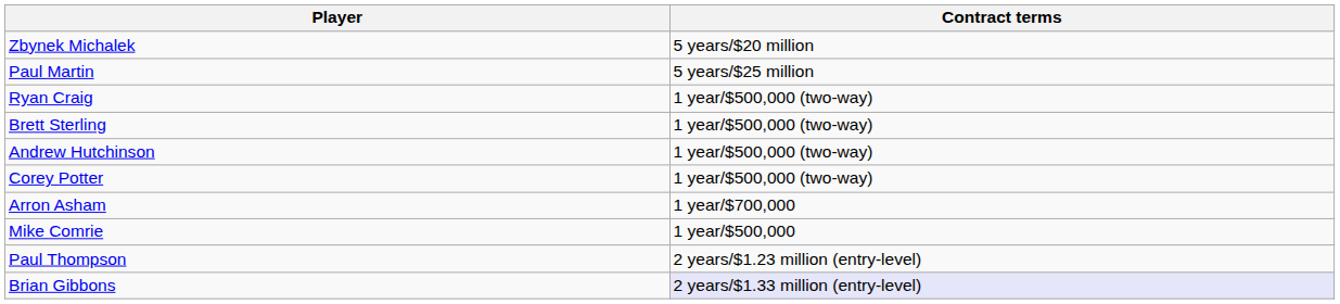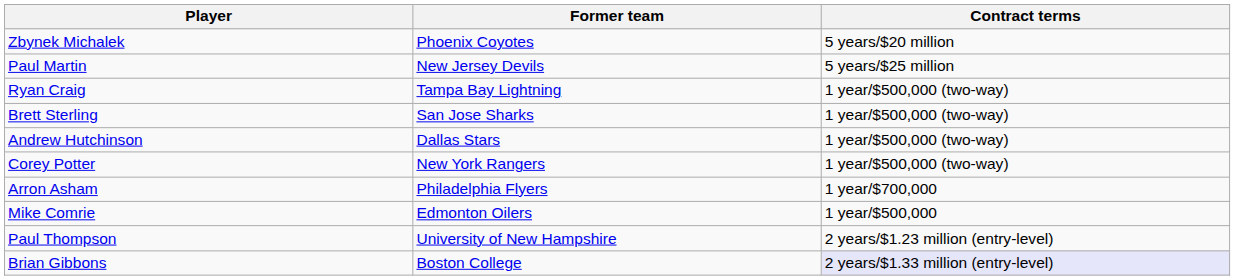+ column: Former team | Phoenix Coyotes | New Jersey Devils | Tampa Bay Lightning | San Jose Sharks | Dallas Stars | New York Rangers | Philadelphia Flyers | Edmonton Oilers | University of New Hampshire | Boston College
